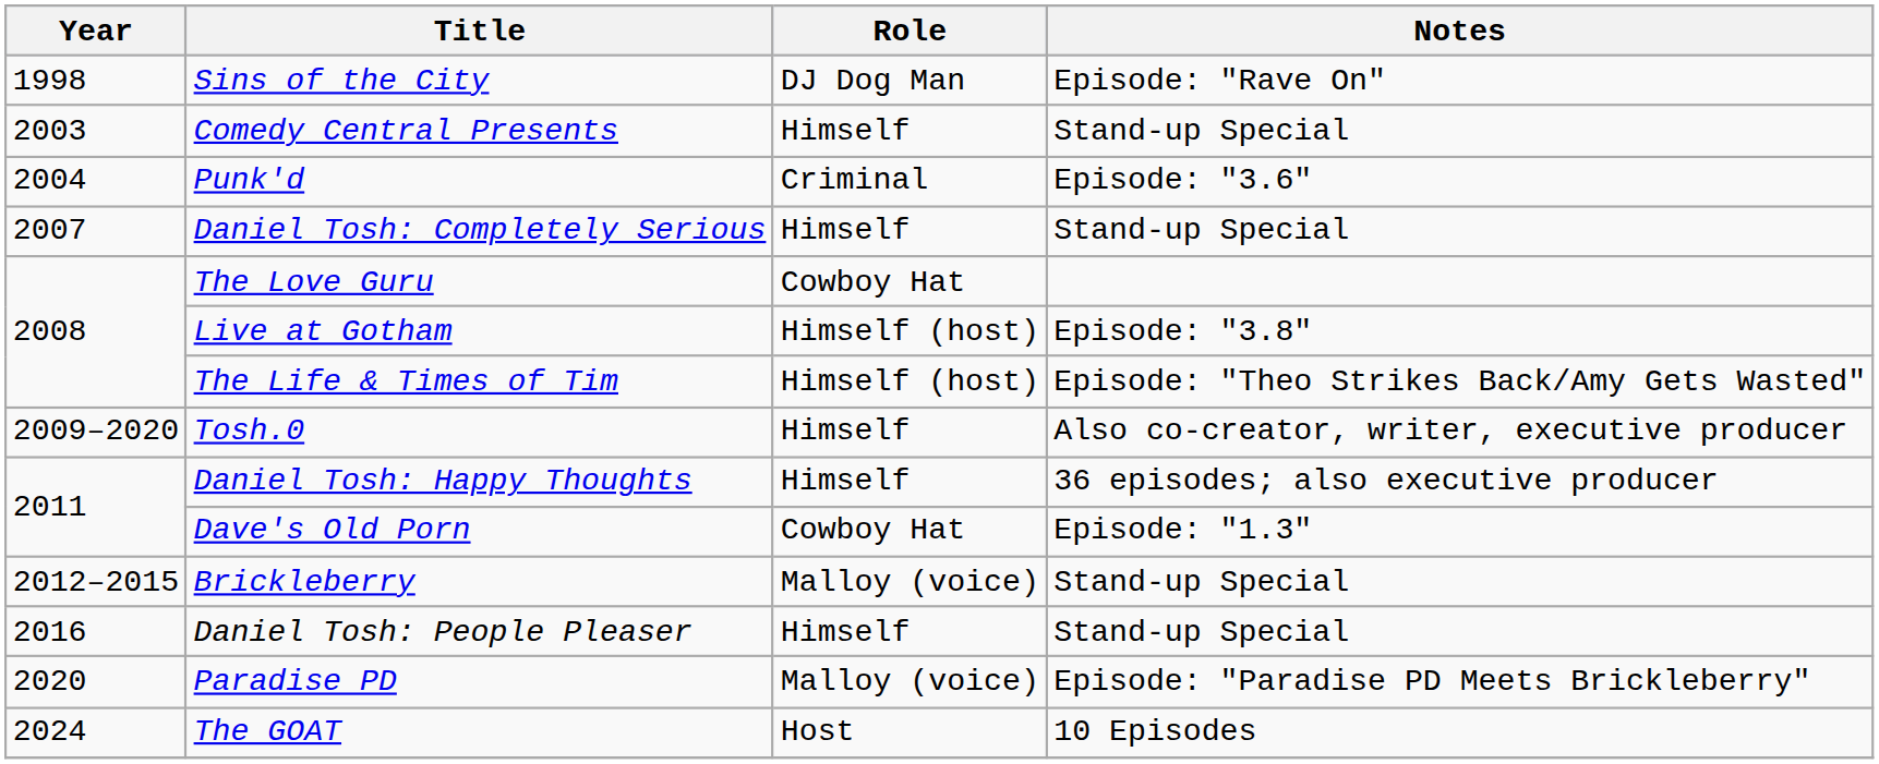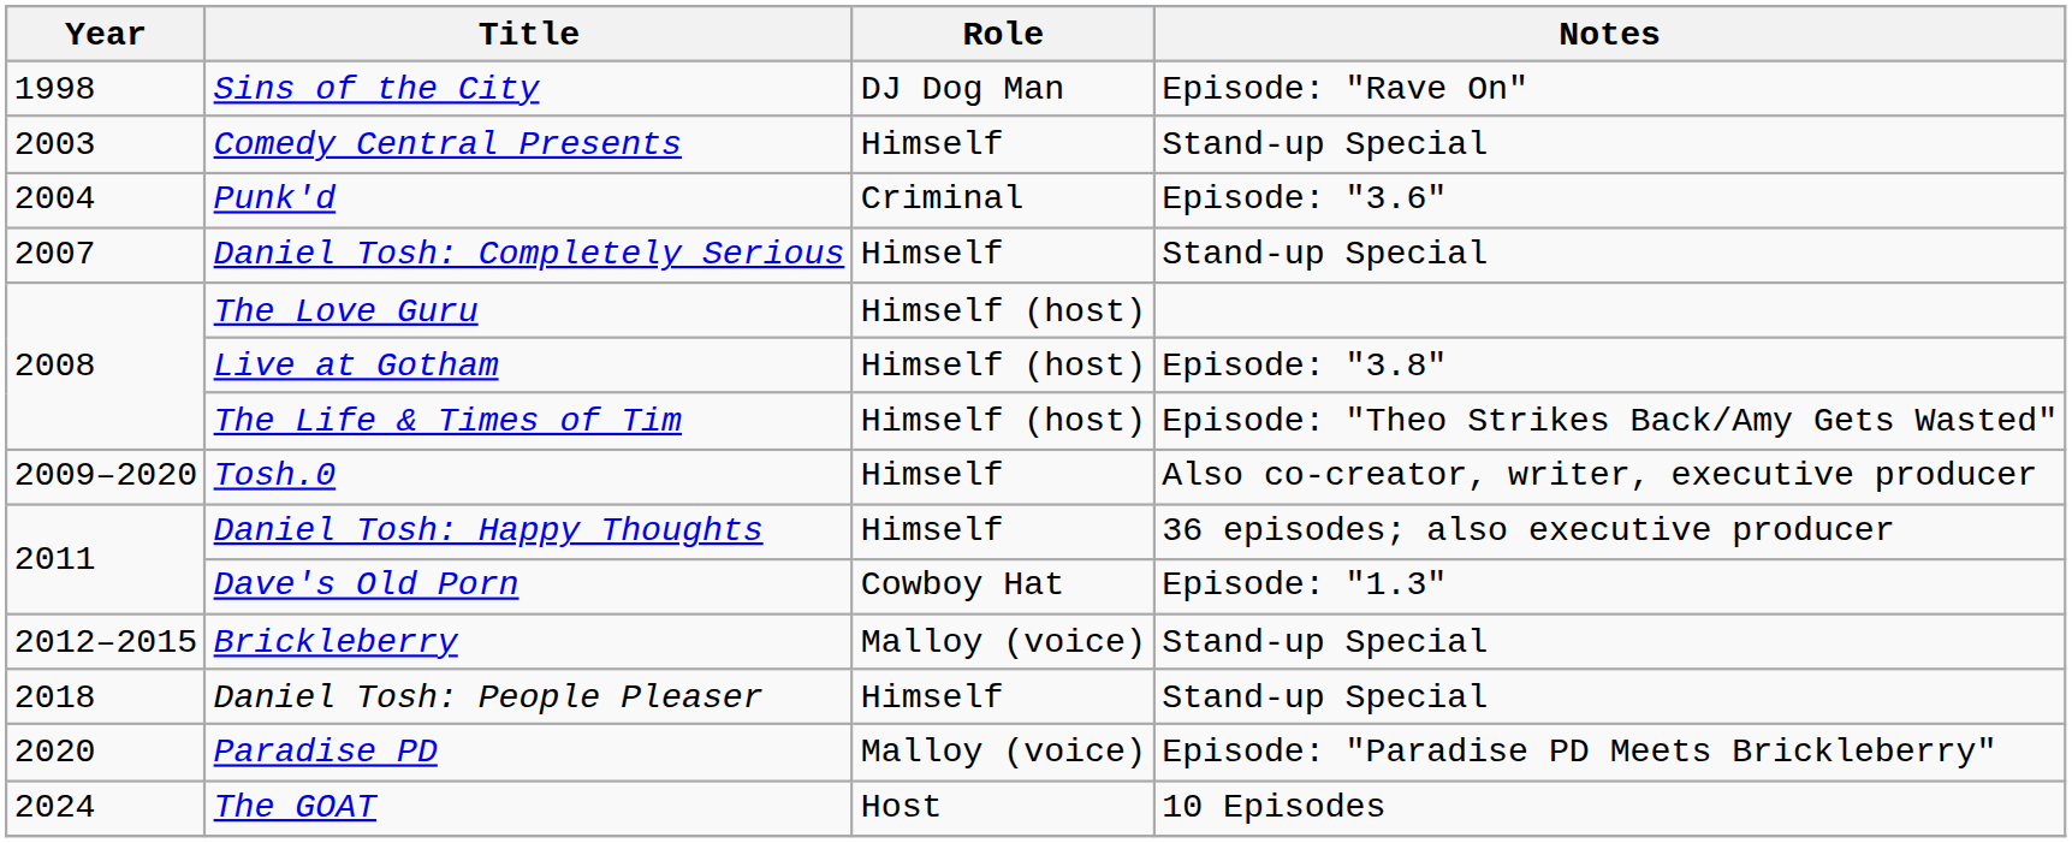The Love Guru | Role: Cowboy Hat -> Himself (host)
Daniel Tosh: People Pleaser | Year: 2016 -> 2018
